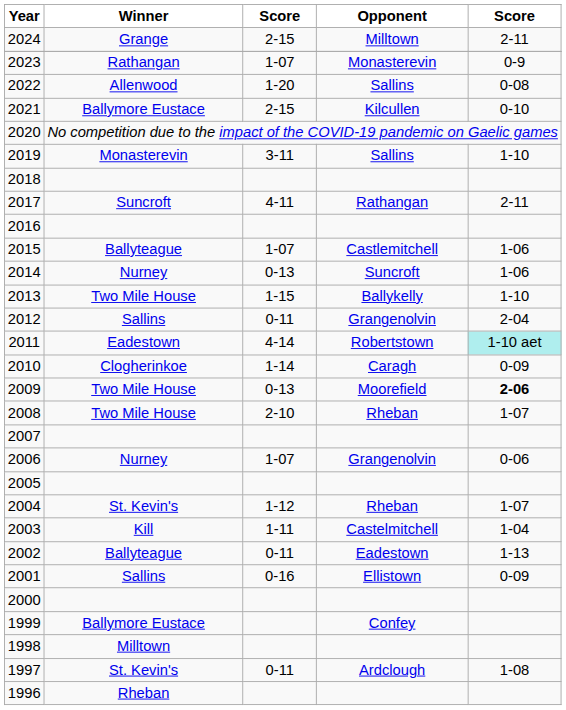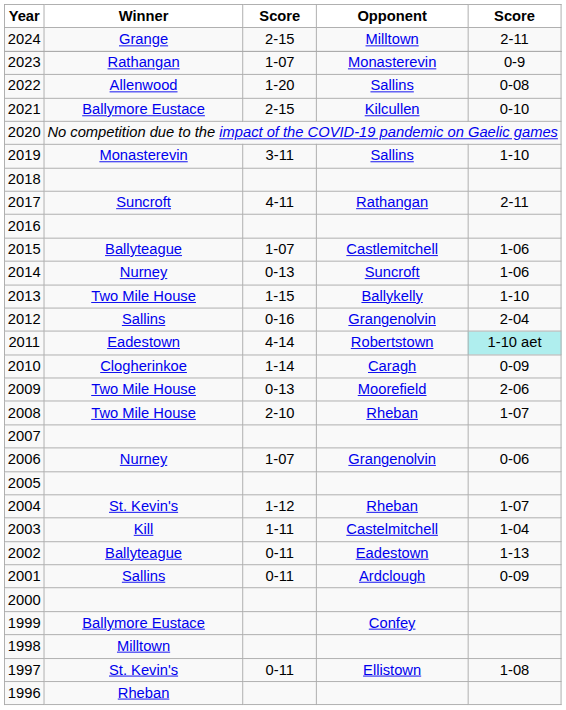2012 | column 3: 0-11 -> 0-16
2009 | column 5: bold -> normal
2001 | column 3: 0-16 -> 0-11
2001 | Opponent: Ellistown -> Ardclough
1997 | Opponent: Ardclough -> Ellistown
